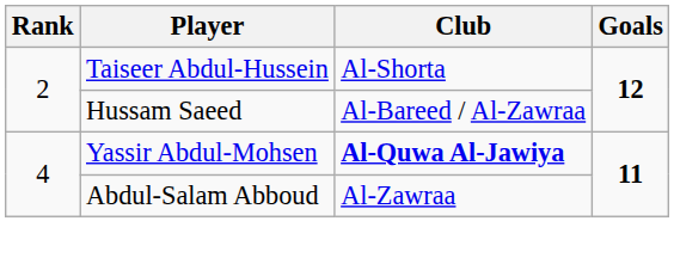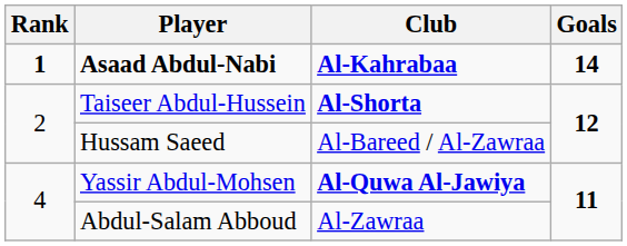+ row: 1 | Asaad Abdul-Nabi | Al-Kahrabaa | 14
Taiseer Abdul-Hussein | Club: normal -> bold
